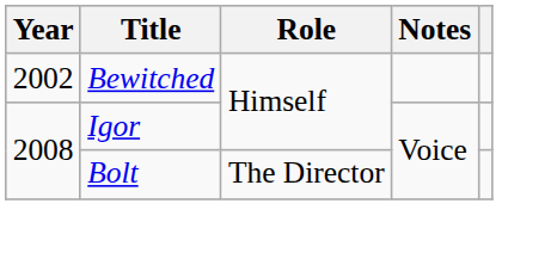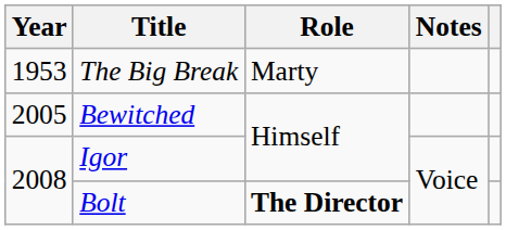+ row: 1953 | The Big Break | Marty
Bewitched | Year: 2002 -> 2005
Bolt | Role: normal -> bold
